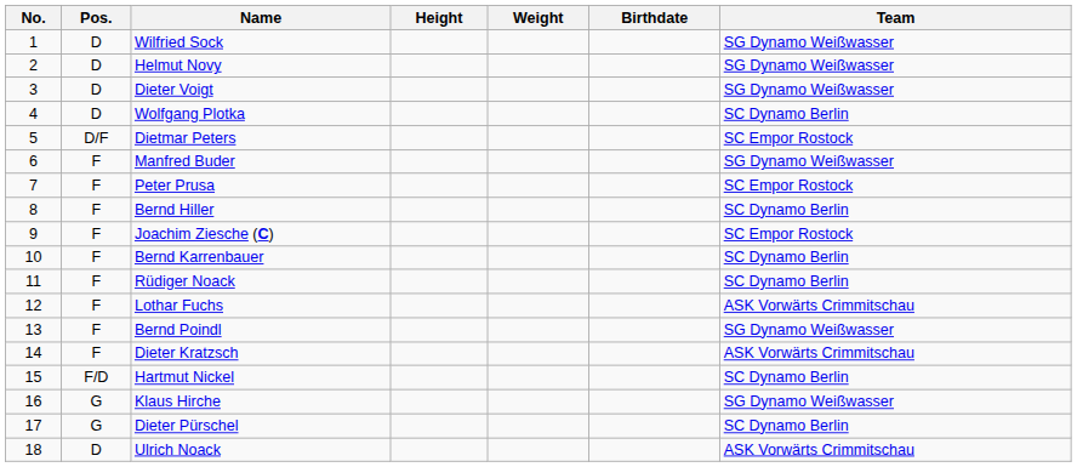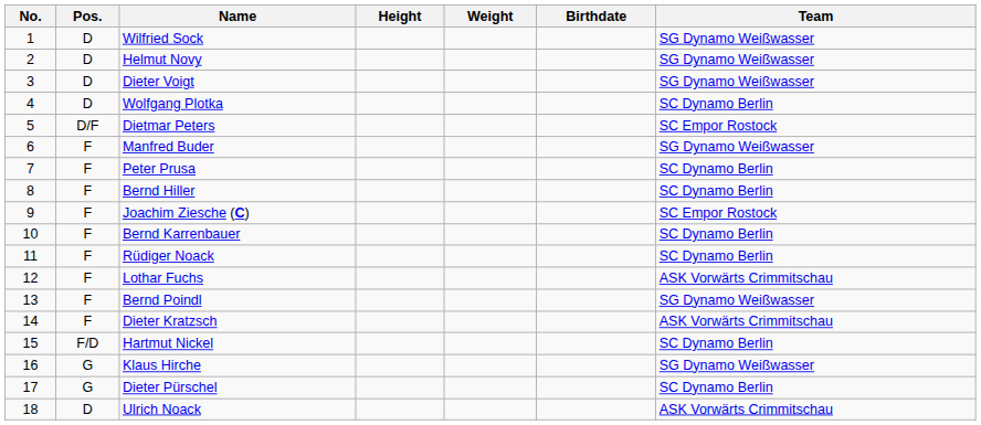Peter Prusa | Team: SC Empor Rostock -> SC Dynamo Berlin
